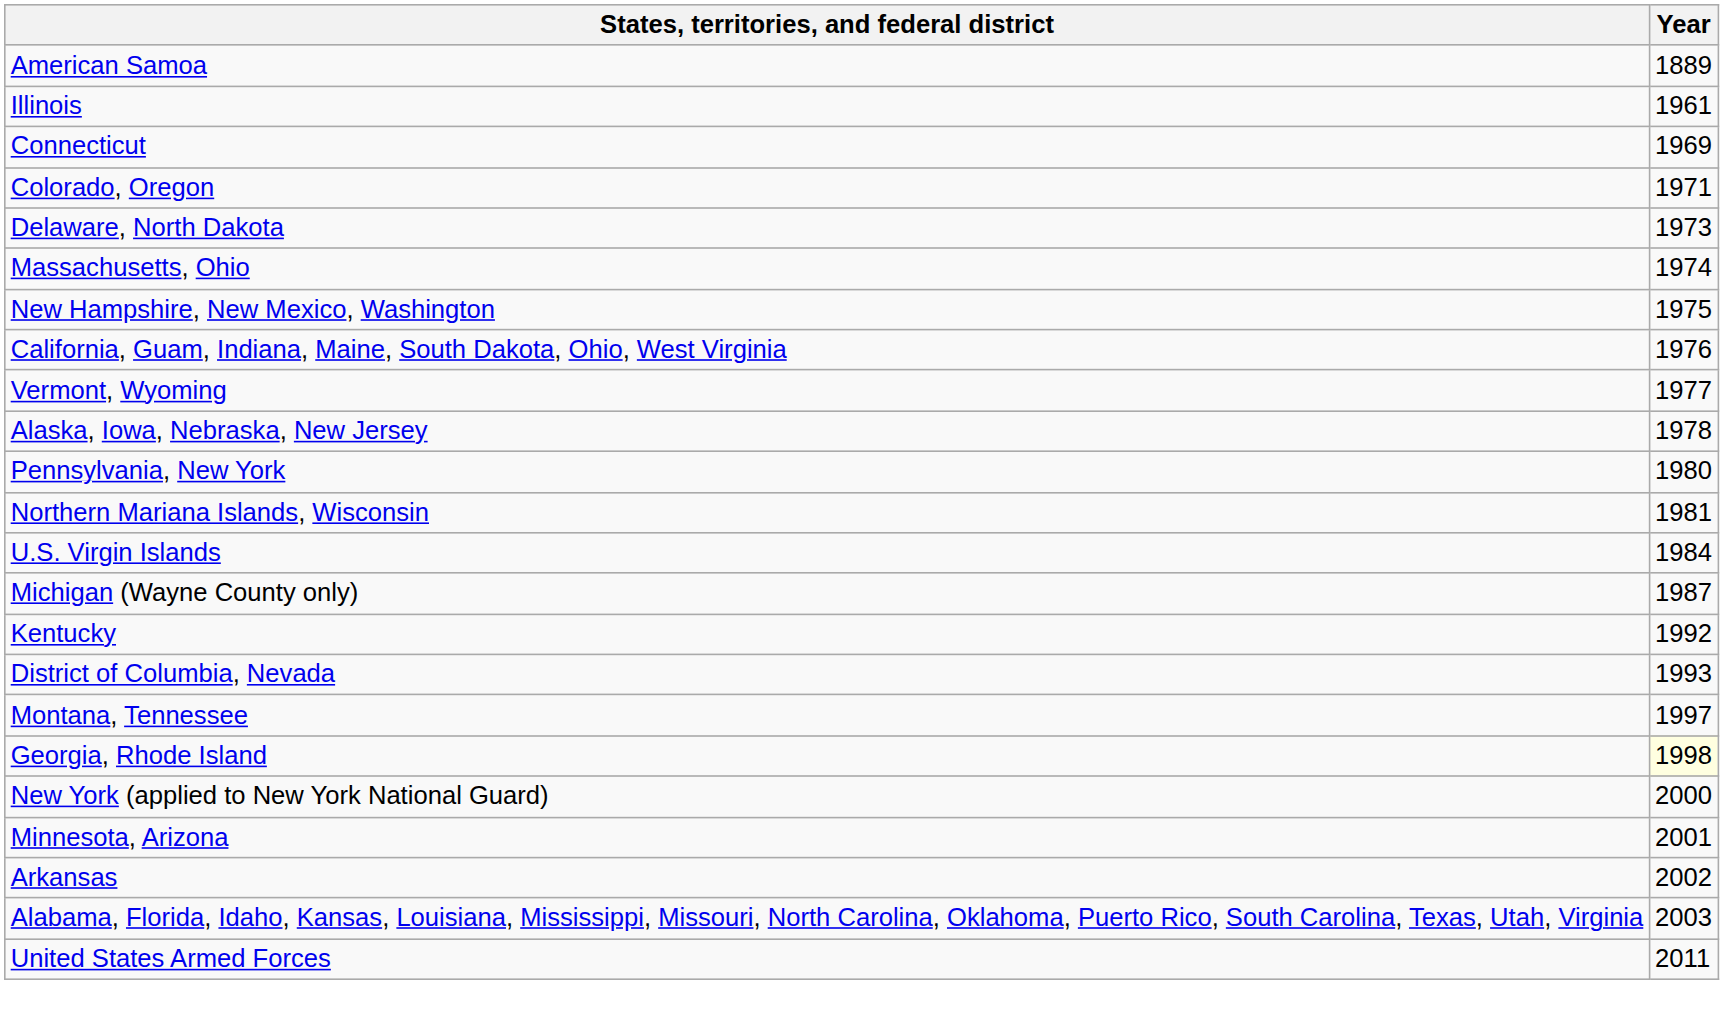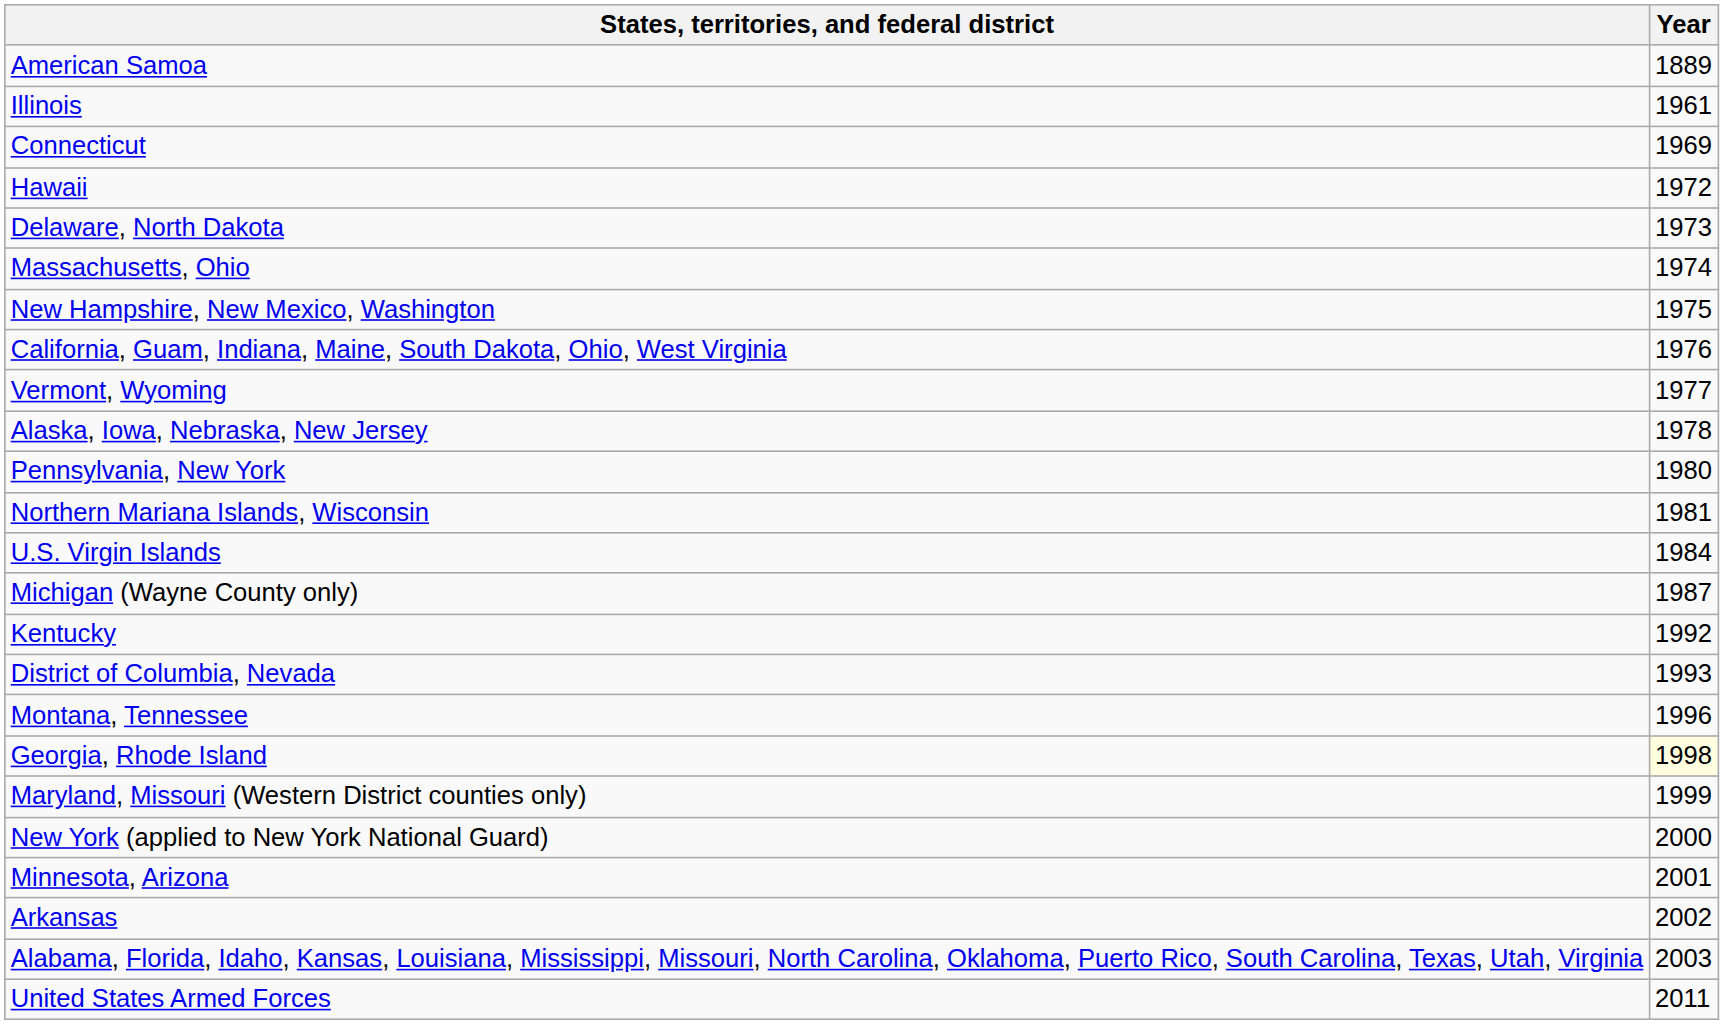- row: Colorado, Oregon | 1971
+ row: Hawaii | 1972
Montana, Tennessee | Year: 1997 -> 1996
+ row: Maryland, Missouri (Western District counties only) | 1999
